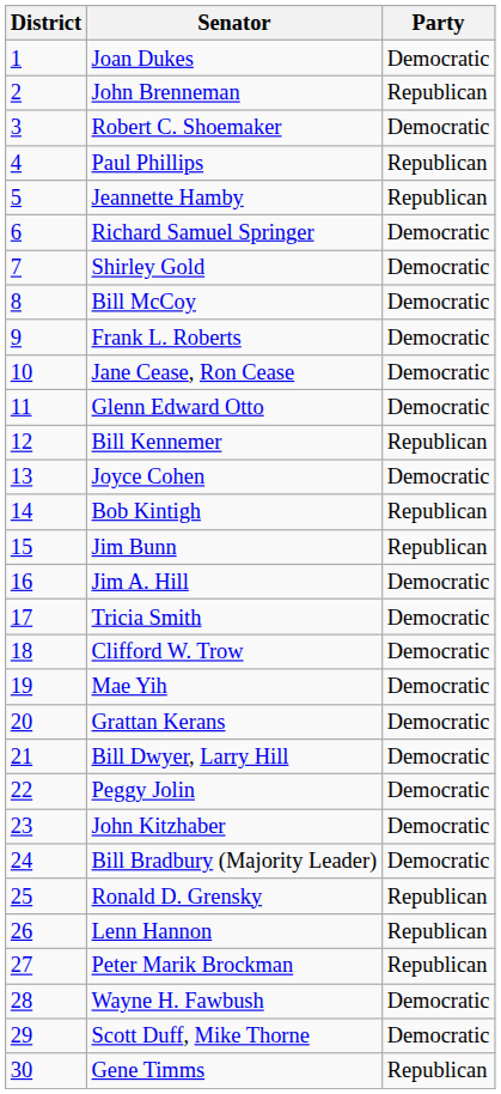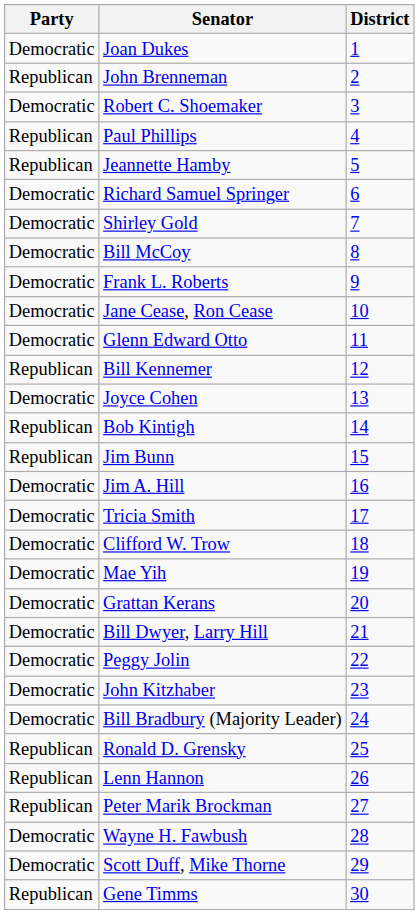columns swapped: District <-> Party
